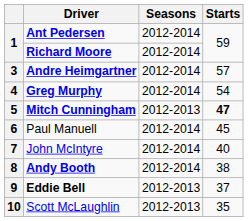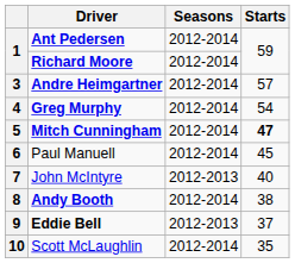5 | Seasons: 2012-2013 -> 2012-2014
7 | Seasons: 2012-2014 -> 2012-2013
10 | Seasons: 2012-2013 -> 2012-2014
